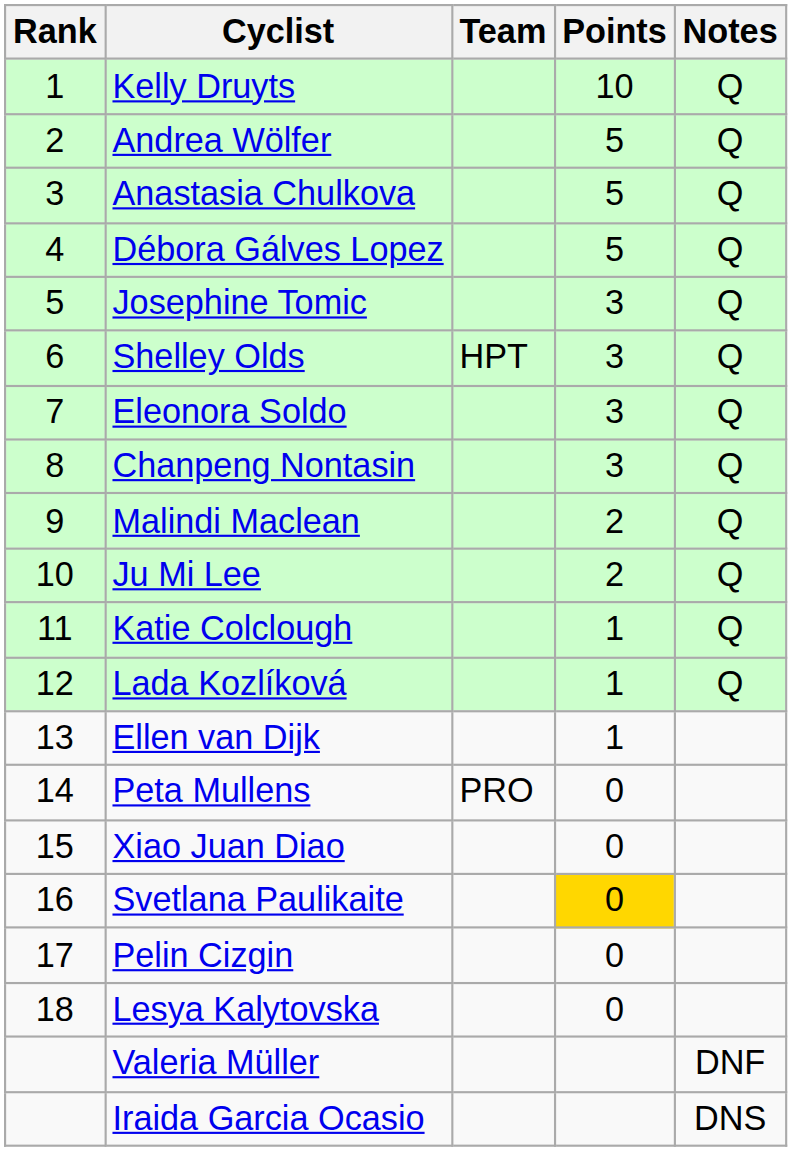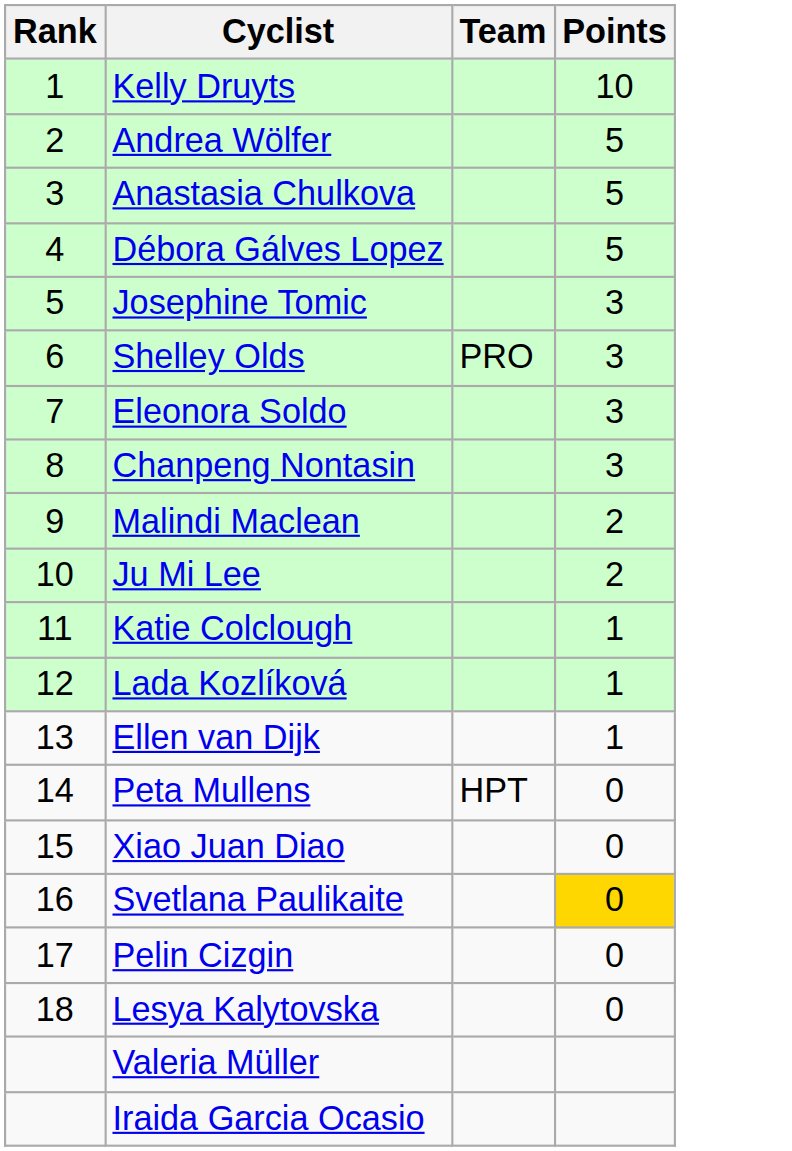- column: Notes | Q | Q | Q | Q | Q | Q | Q | Q | Q | Q | Q | Q | DNF | DNS
Shelley Olds | Team: HPT -> PRO
Peta Mullens | Team: PRO -> HPT
